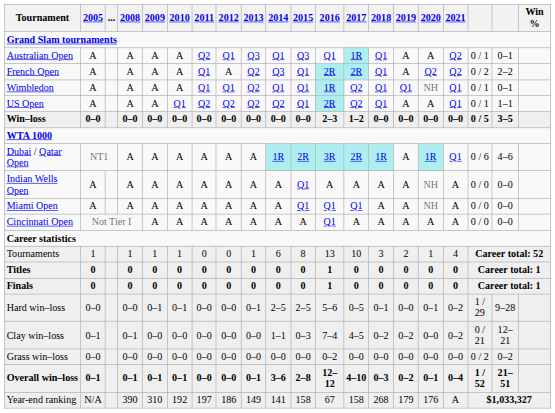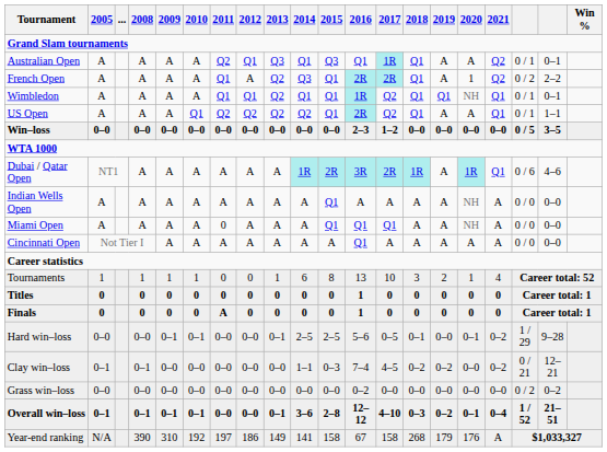French Open | 2020: Q2 -> 1
Miami Open | 2011: A -> 0
Finals | 2011: 0 -> A
